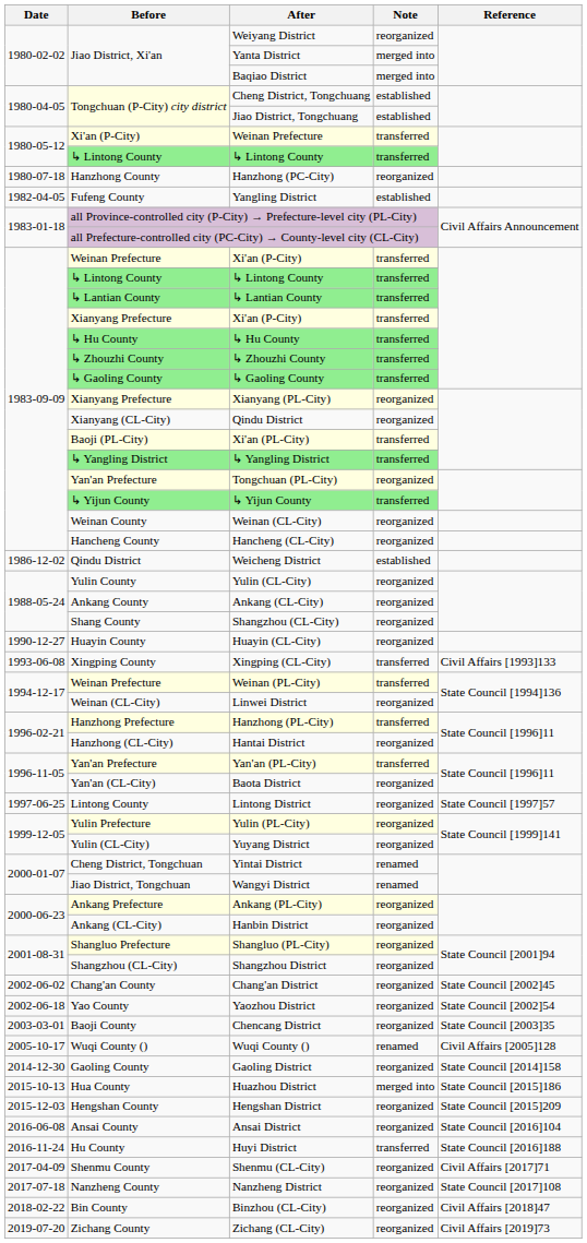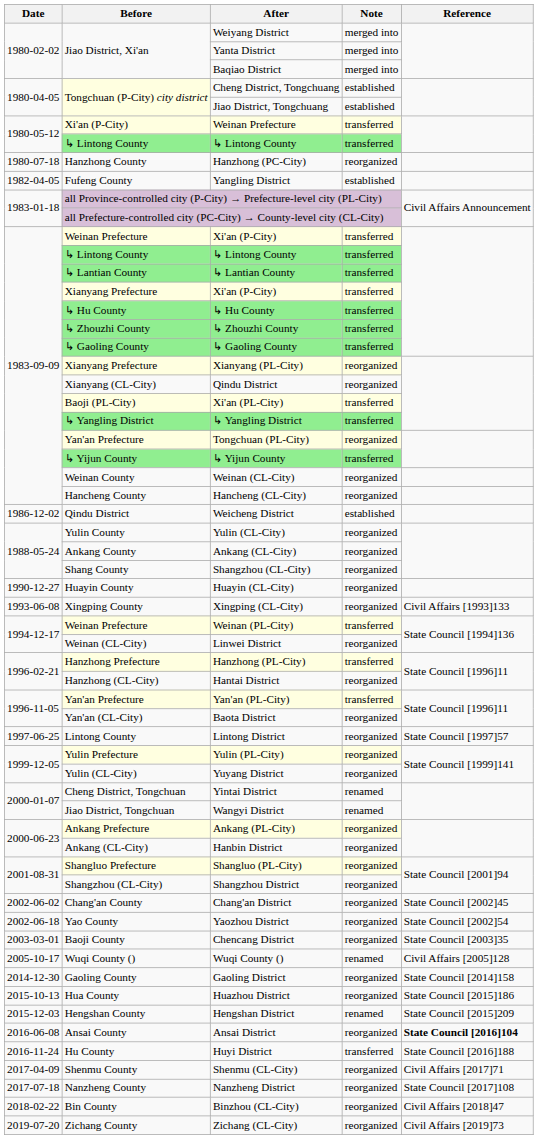Weiyang District | Note: reorganized -> merged into
Xingping (CL-City) | Note: transferred -> reorganized
Huazhou District | Note: merged into -> reorganized
Hengshan District | Note: reorganized -> renamed
Ansai District | Reference: normal -> bold
